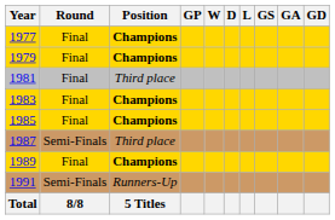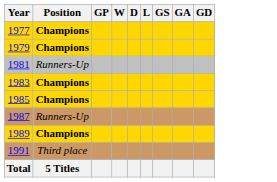- column: Round | Final | Final | Final | Final | Final | Semi-Finals | Final | Semi-Finals | 8/8
1981 | Position: Third place -> Runners-Up
1987 | Position: Third place -> Runners-Up
1991 | Position: Runners-Up -> Third place
